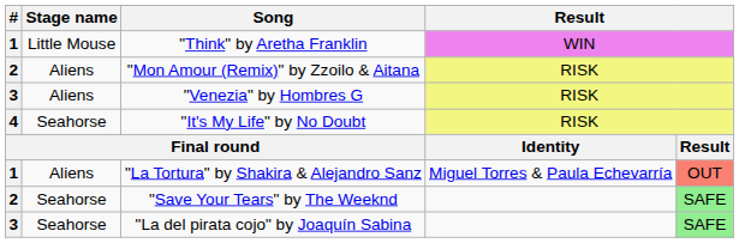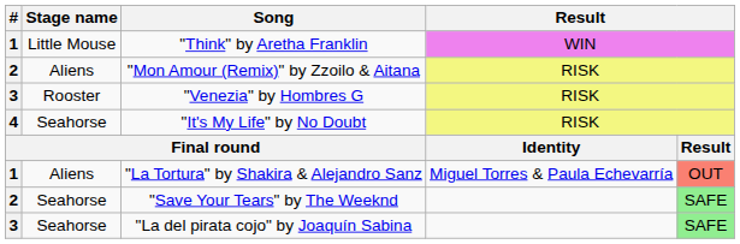"Venezia" by Hombres G | Stage name: Aliens -> Rooster
